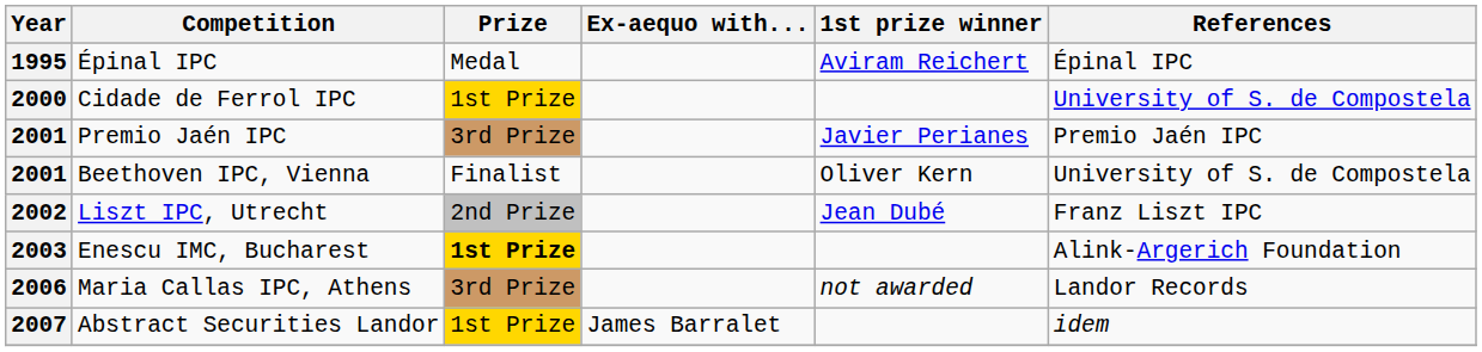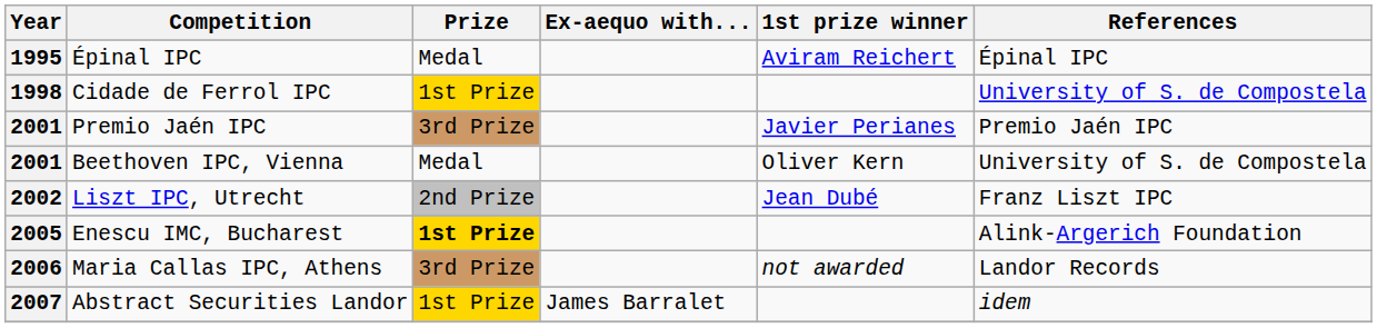Cidade de Ferrol IPC | Year: 2000 -> 1998
Beethoven IPC, Vienna | Prize: Finalist -> Medal
Enescu IMC, Bucharest | Year: 2003 -> 2005
